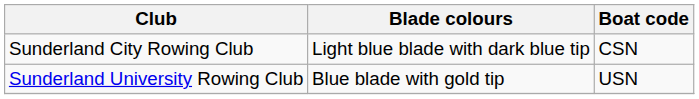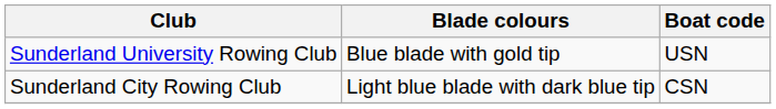rows swapped: Sunderland City Rowing Club <-> Sunderland University Rowing Club
